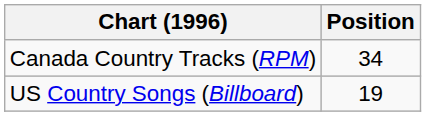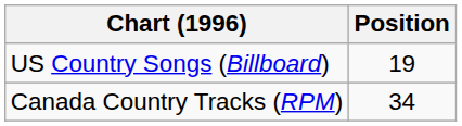rows swapped: Canada Country Tracks (RPM) <-> US Country Songs (Billboard)
